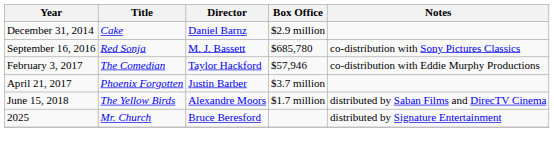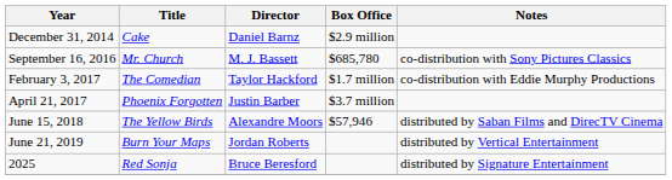September 16, 2016 | Title: Red Sonja -> Mr. Church
February 3, 2017 | Box Office: $57,946 -> $1.7 million
June 15, 2018 | Box Office: $1.7 million -> $57,946
+ row: June 21, 2019 | Burn Your Maps | Jordan Roberts | distributed by Vertical Entertainment
2025 | Title: Mr. Church -> Red Sonja
